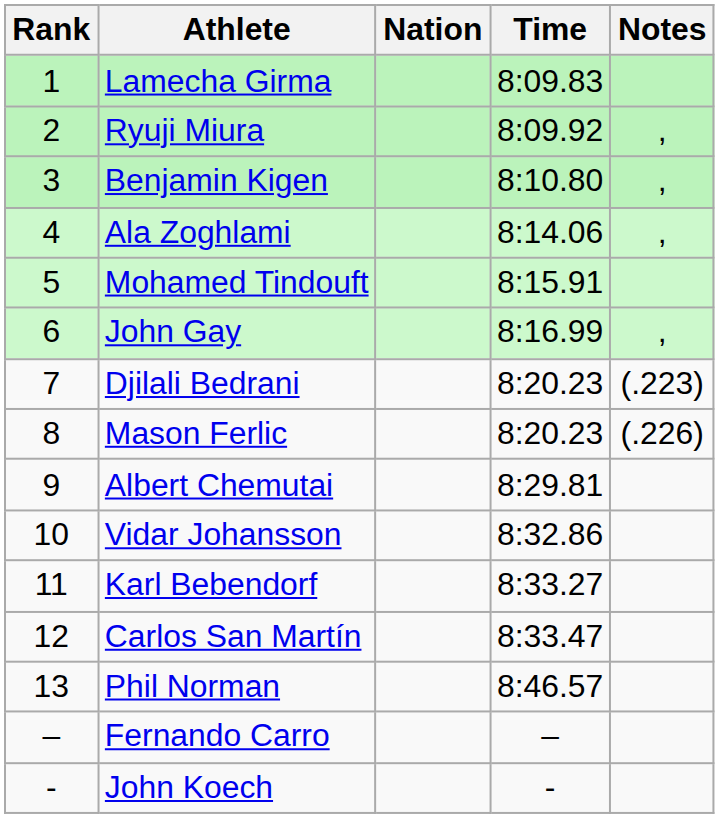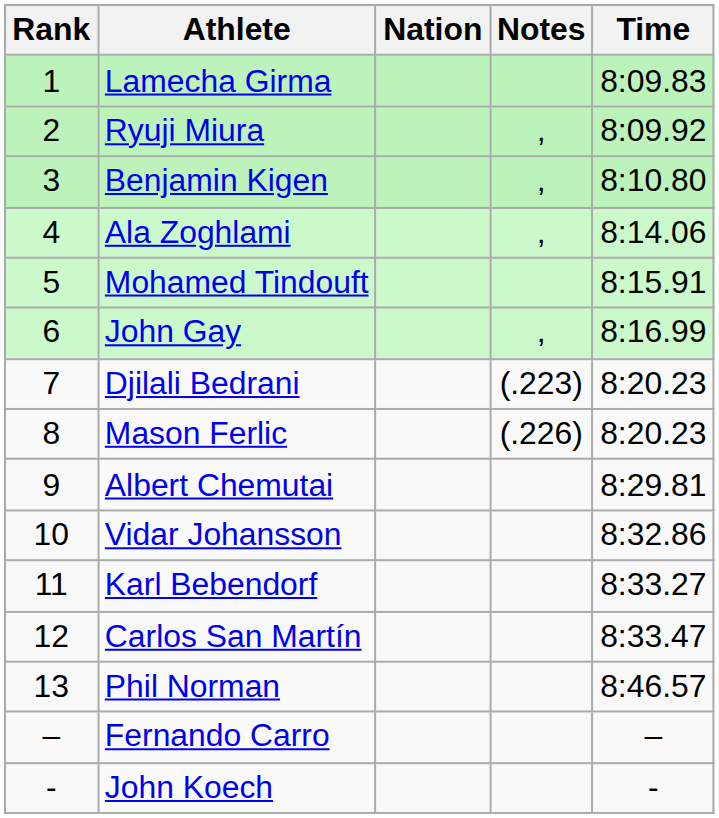columns swapped: Time <-> Notes
